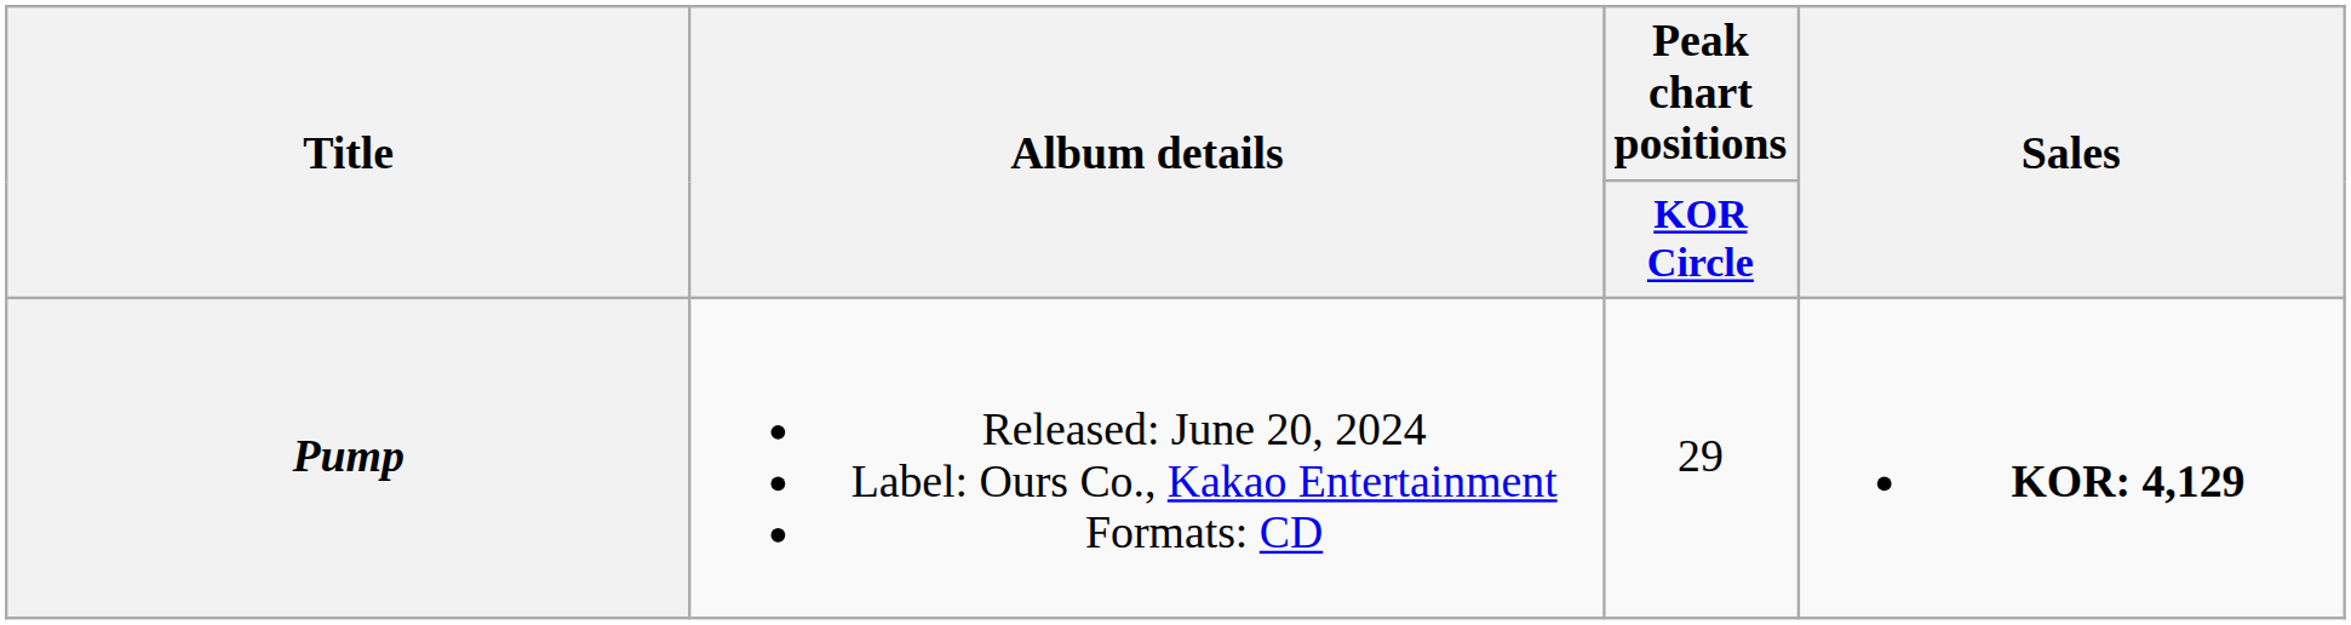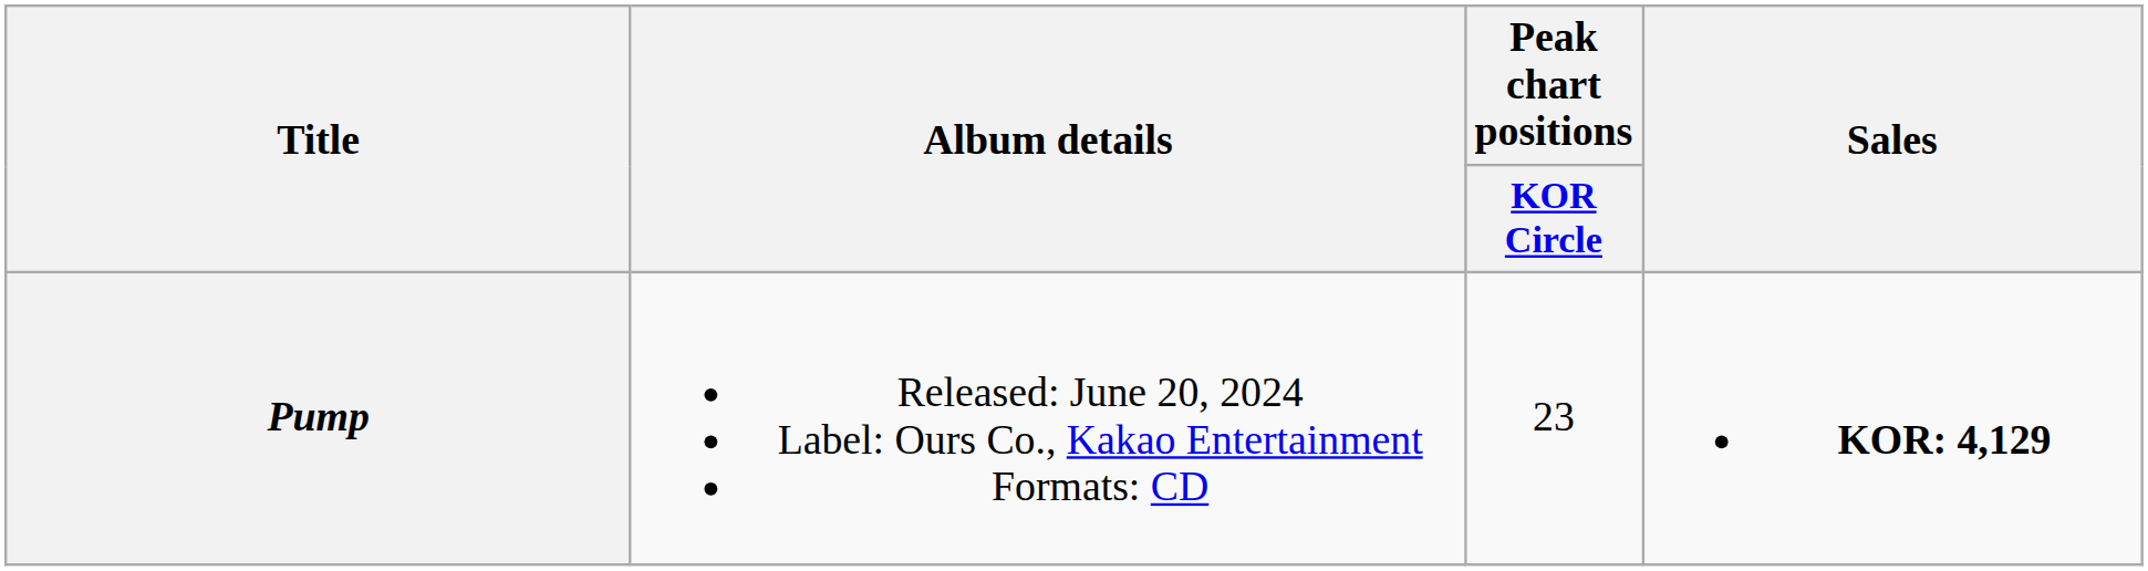Pump | Peak chart positions / KOR Circle: 29 -> 23
